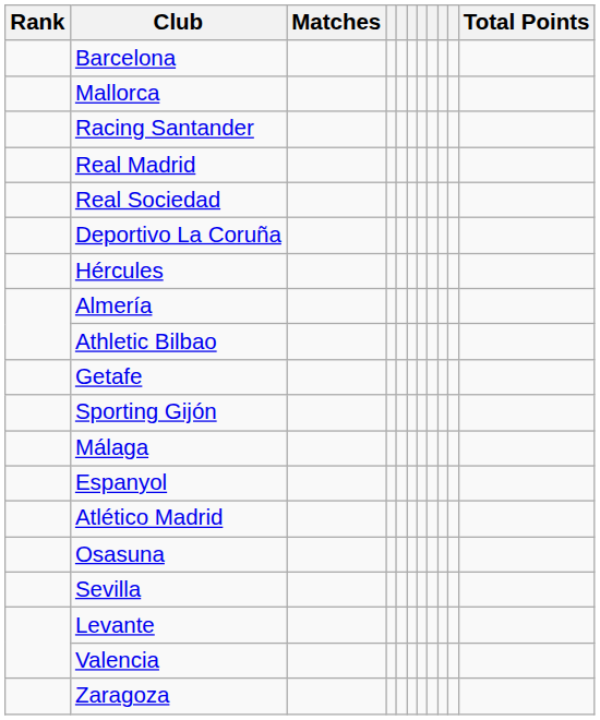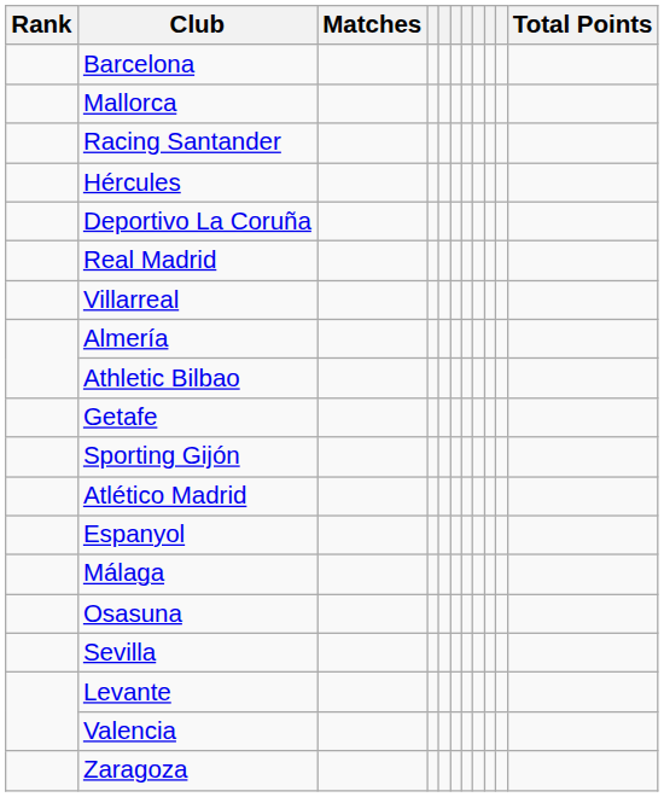rows swapped: Hércules <-> Real Madrid
- row: Real Sociedad
+ row: Villarreal
rows swapped: Atlético Madrid <-> Málaga
